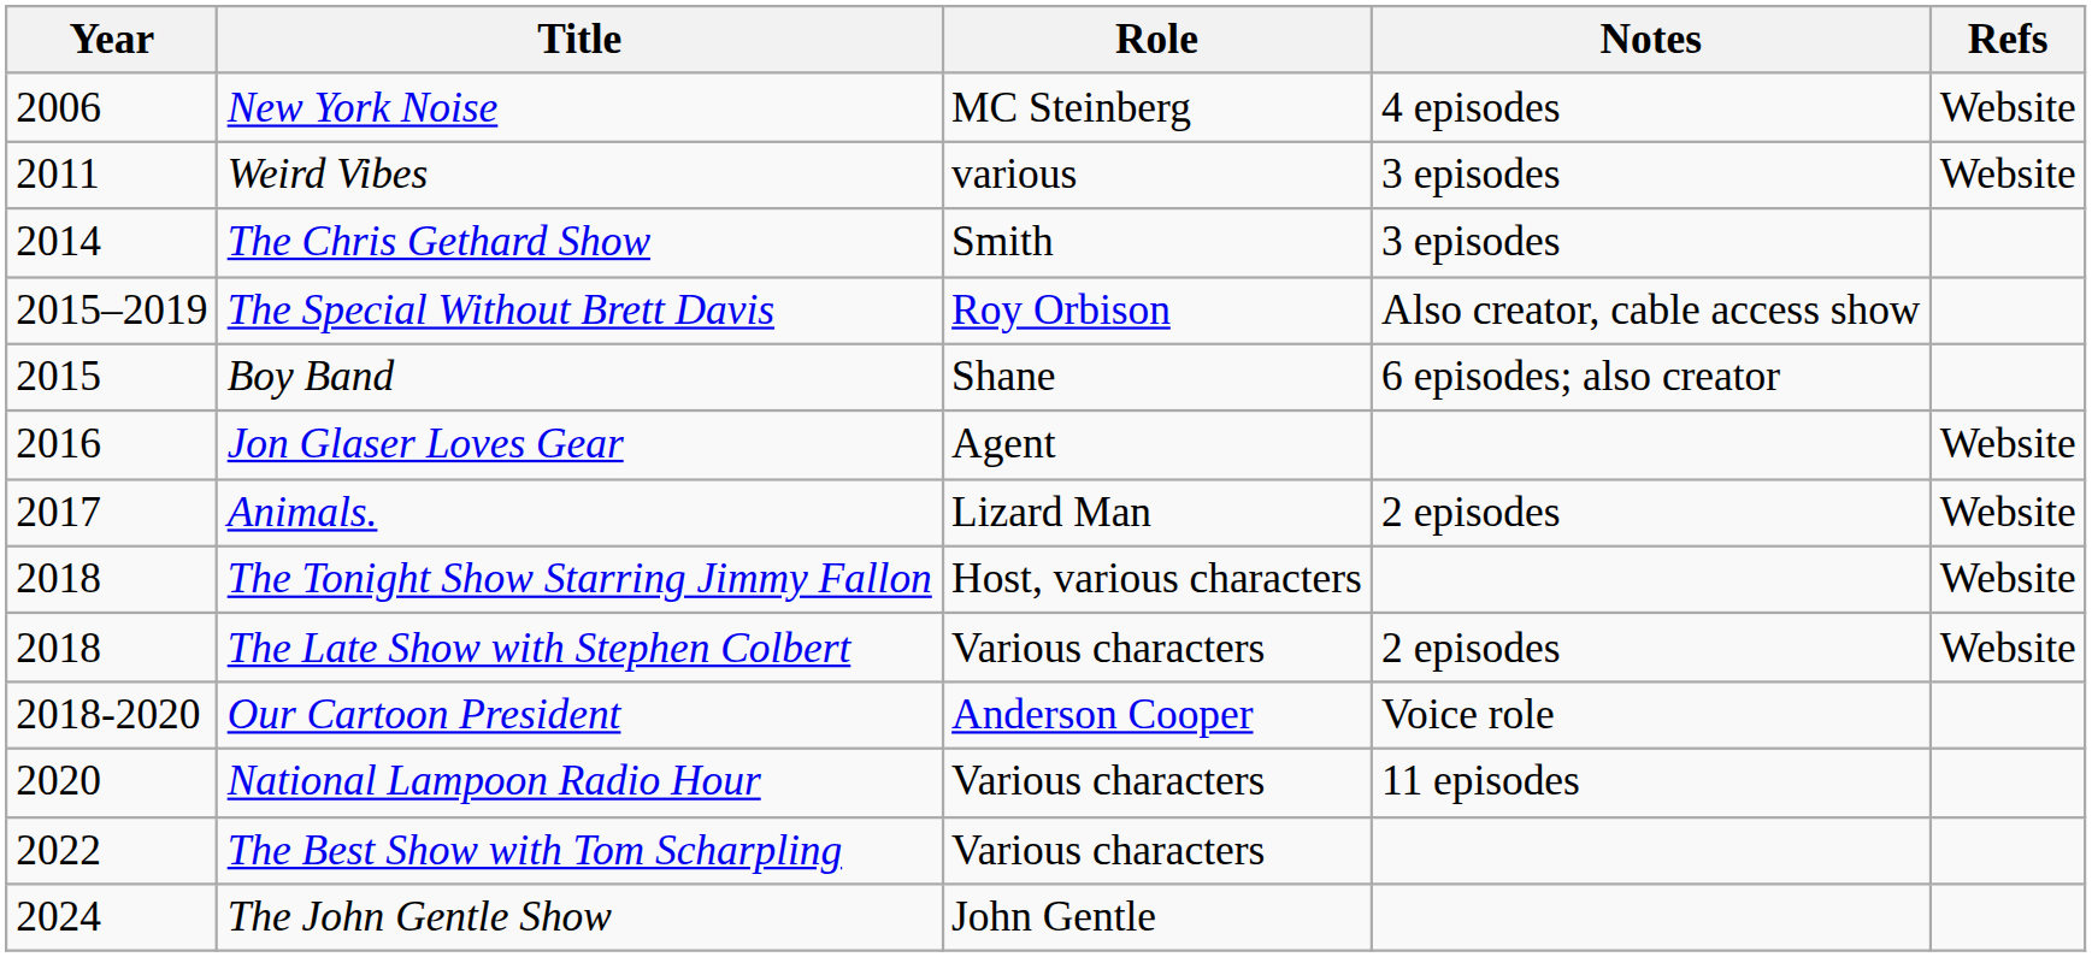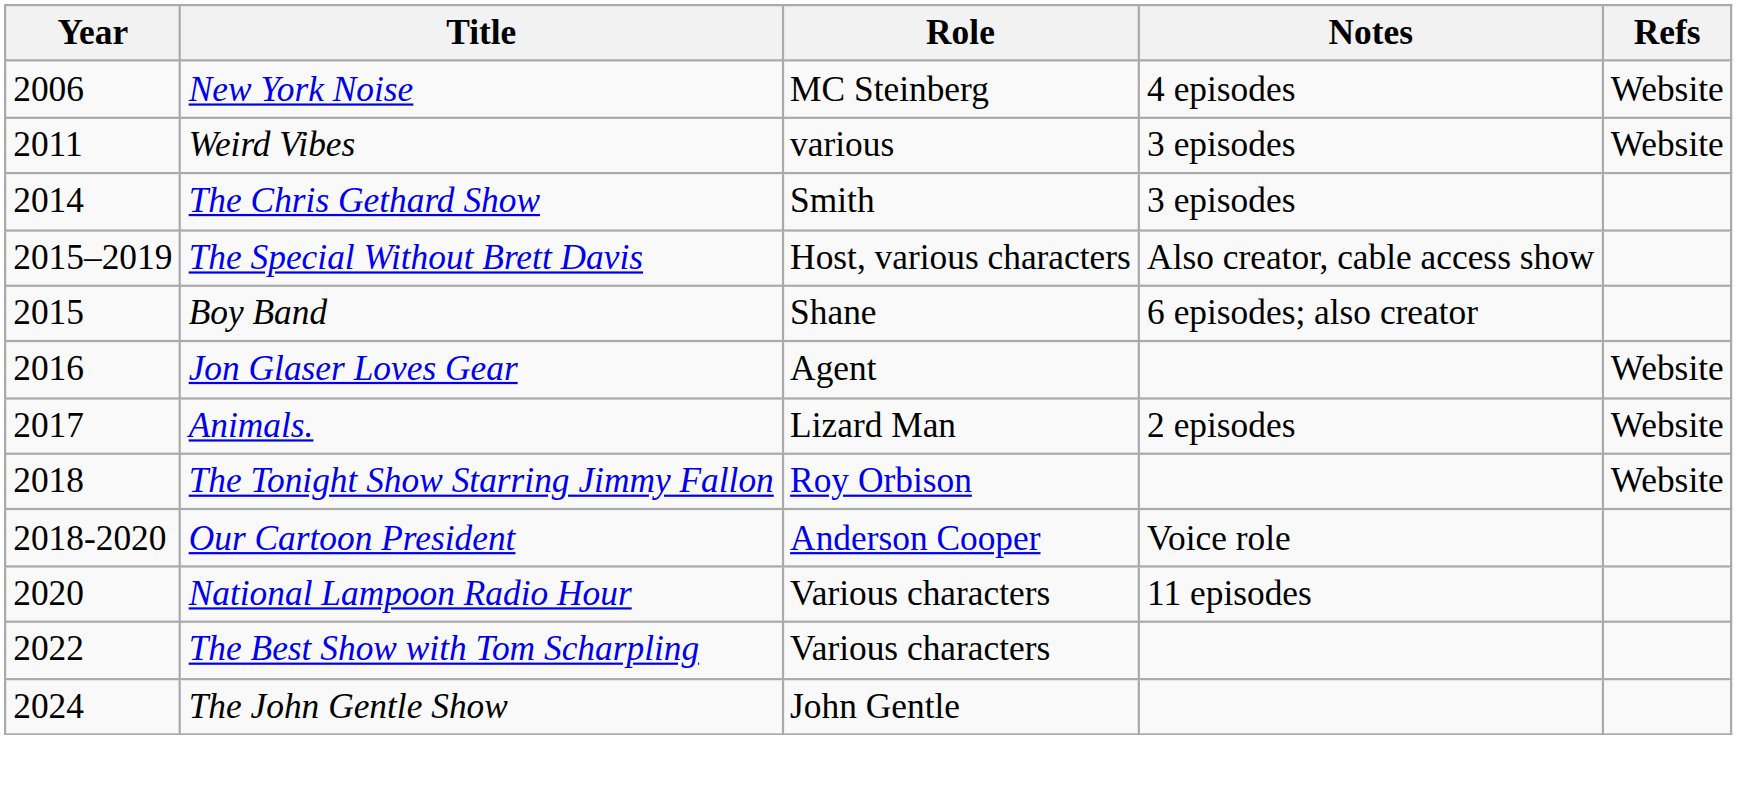The Special Without Brett Davis | Role: Roy Orbison -> Host, various characters
The Tonight Show Starring Jimmy Fallon | Role: Host, various characters -> Roy Orbison
- row: 2018 | The Late Show with Stephen Colbert | Various characters | 2 episodes | Website
